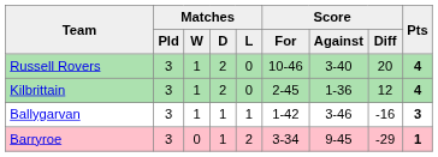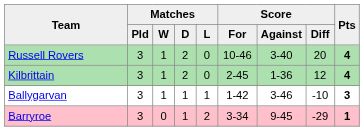Ballygarvan | Score / Diff: -16 -> -10
